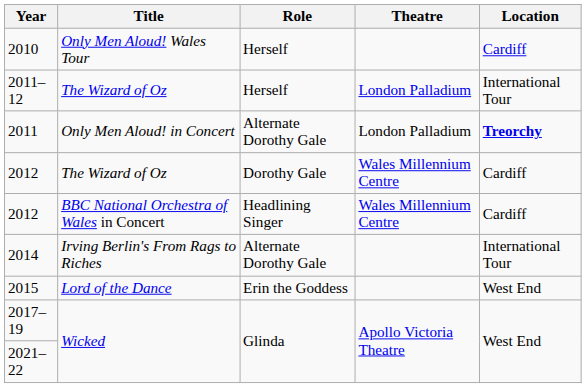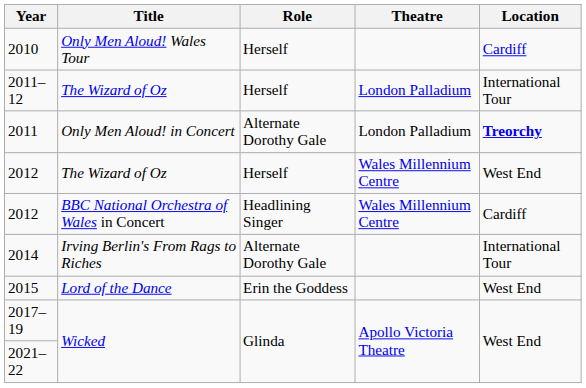2012 / The Wizard of Oz | Role: Dorothy Gale -> Herself
2012 / The Wizard of Oz | Location: Cardiff -> West End
